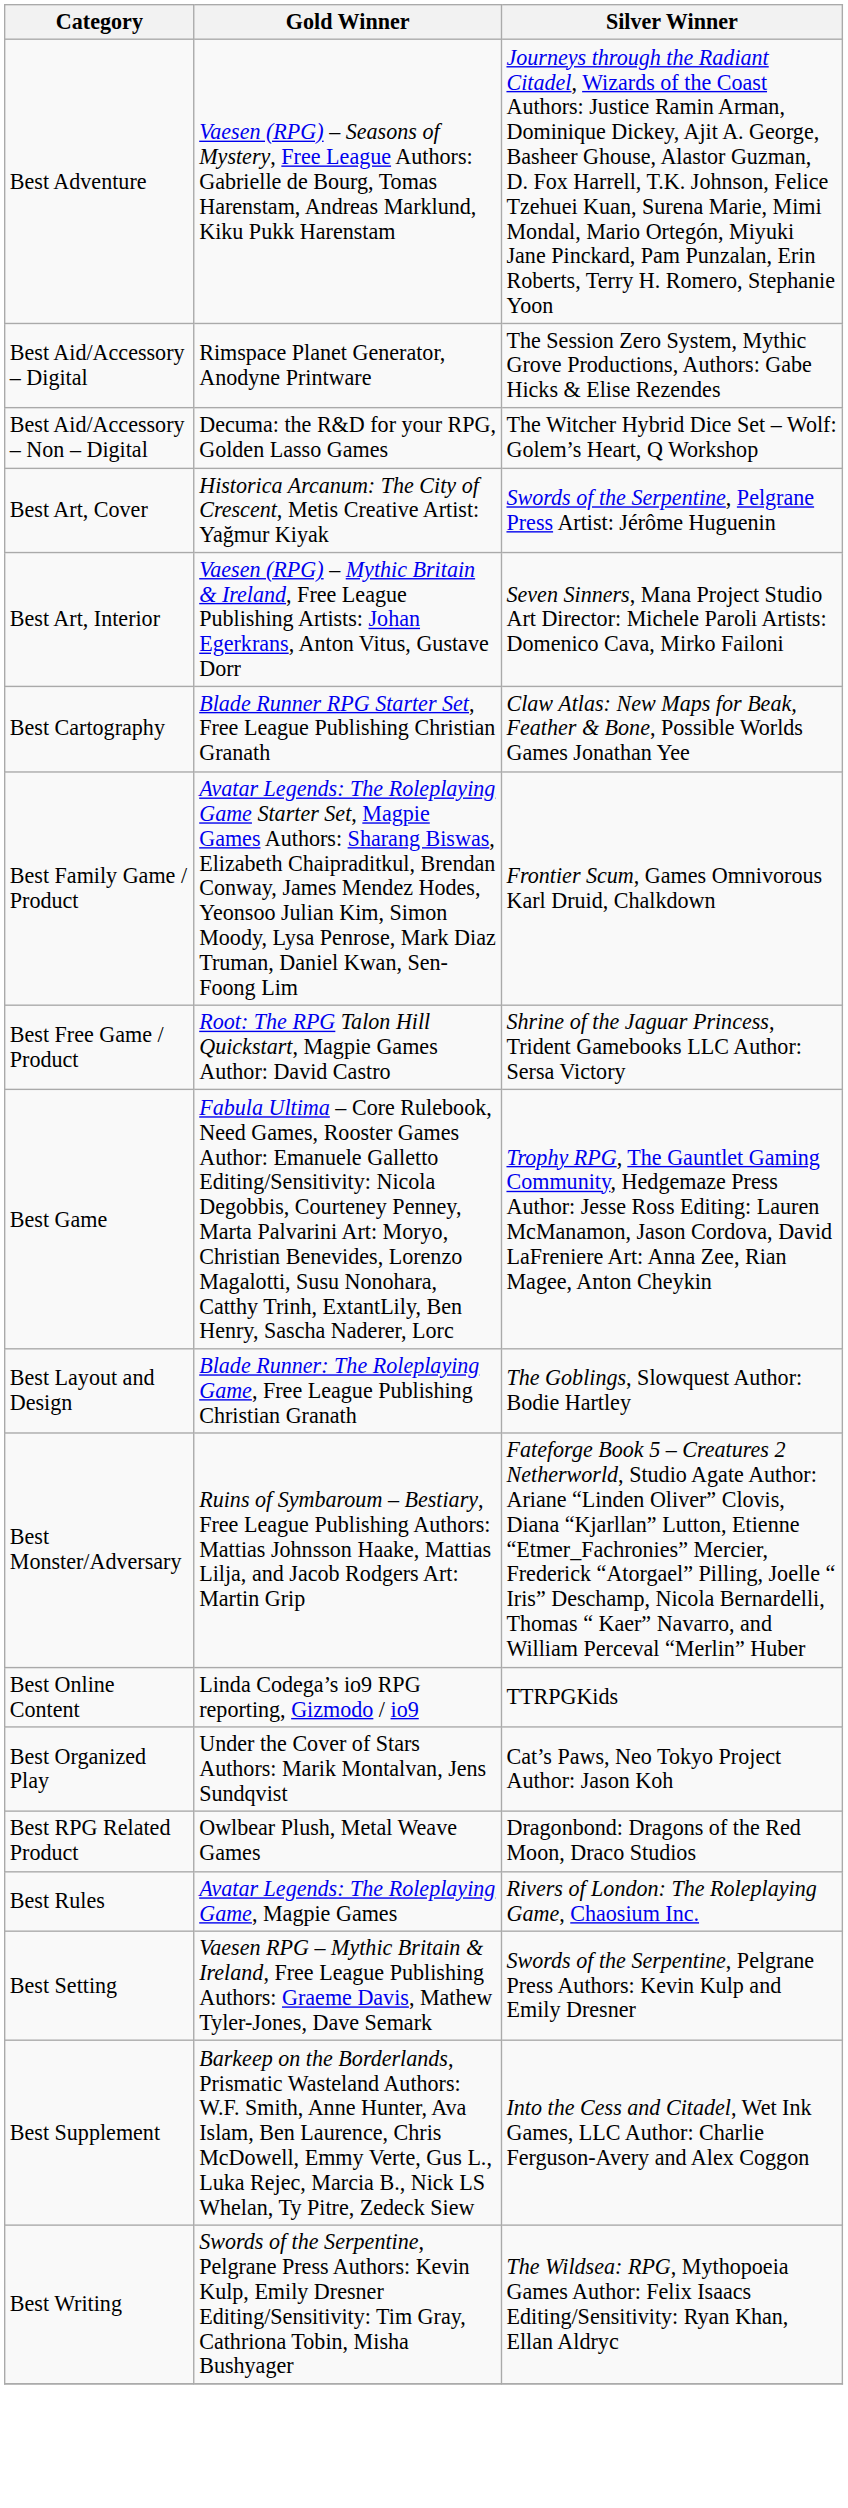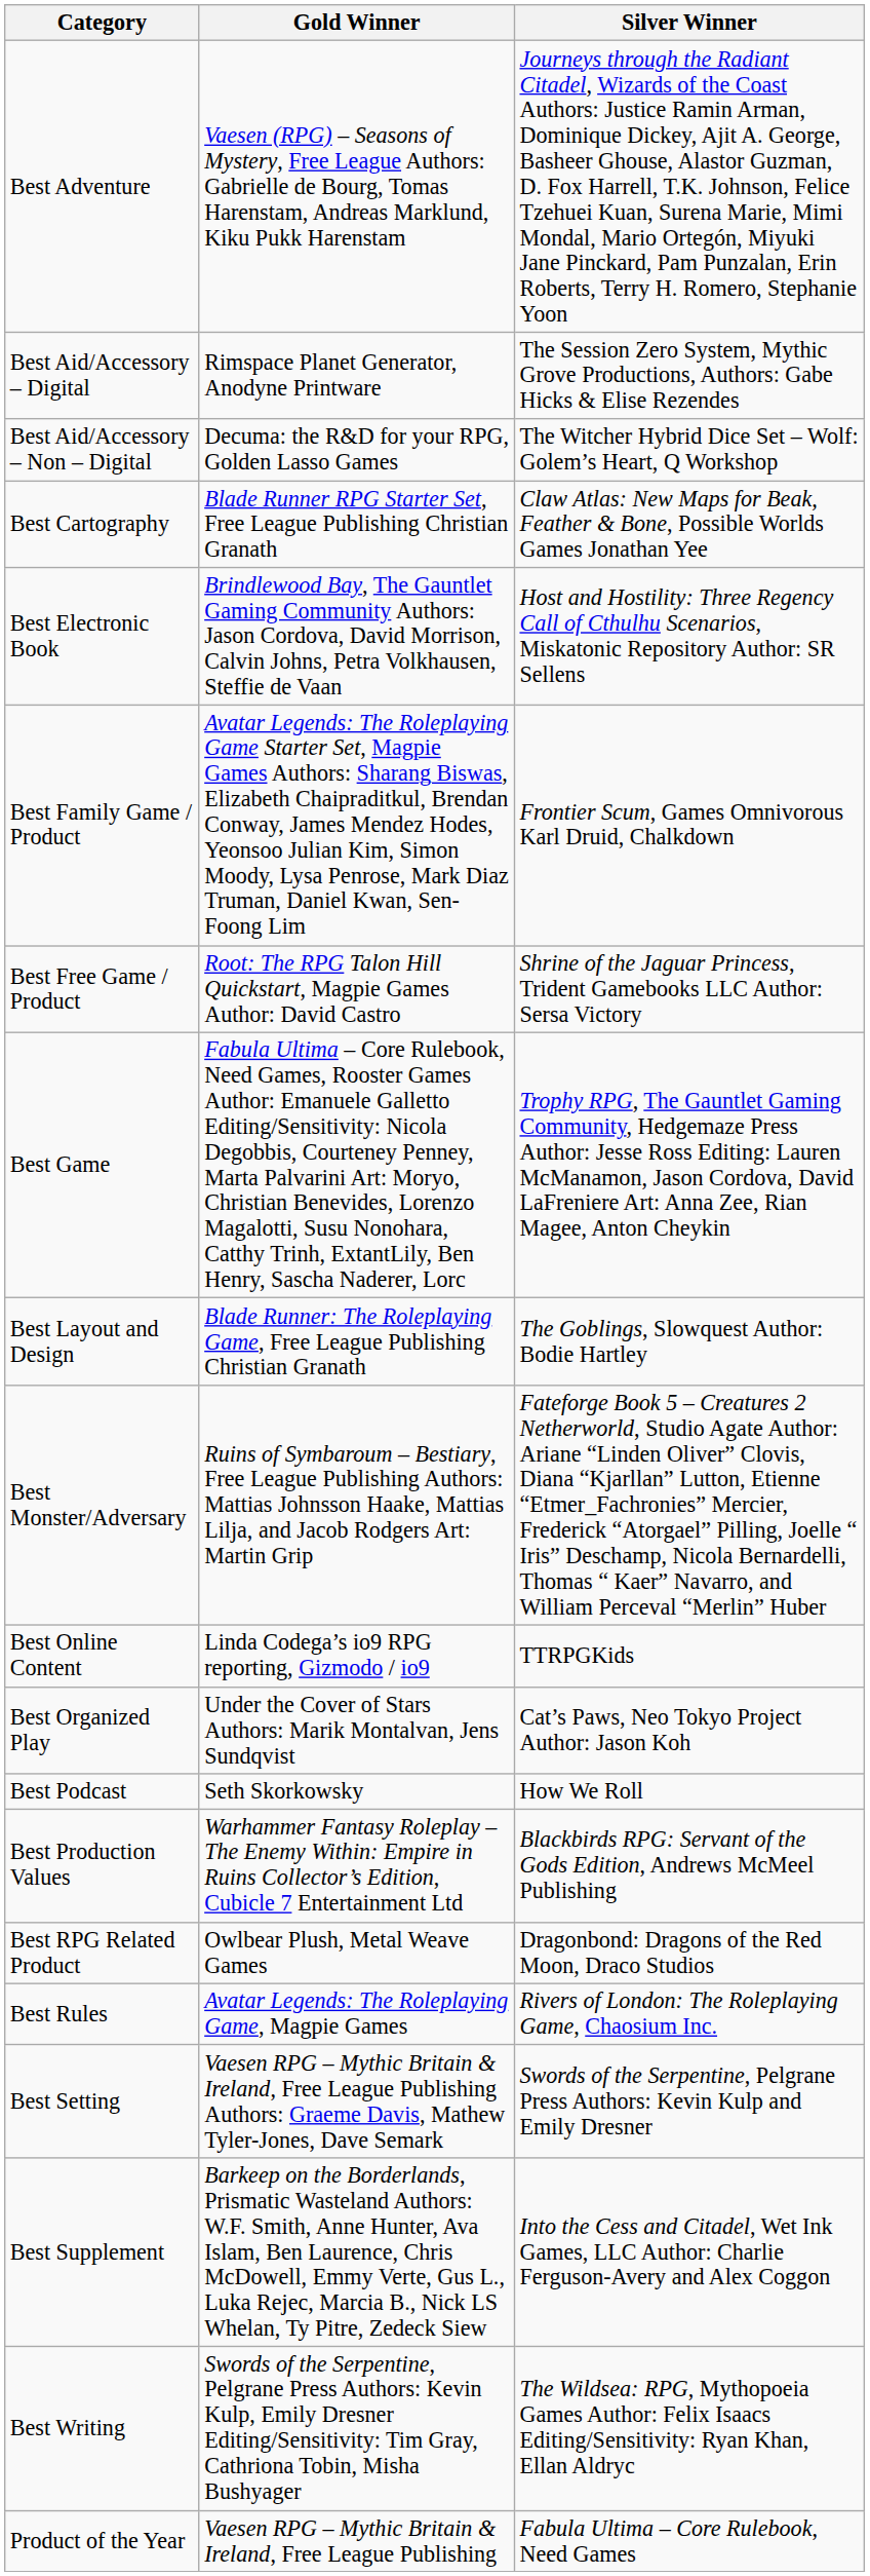- row: Best Art, Cover | Historica Arcanum: The City of Crescent, Metis Creative Artist: Yağmur Kiyak | Swords of the Serpentine, Pelgrane Press Artist: Jérôme Huguenin
- row: Best Art, Interior | Vaesen (RPG) – Mythic Britain & Ireland, Free League Publishing Artists: Johan Egerkrans, Anton Vitus, Gustave Dorr | Seven Sinners, Mana Project Studio Art Director: Michele Paroli Artists: Domenico Cava, Mirko Failoni
+ row: Best Electronic Book | Brindlewood Bay, The Gauntlet Gaming Community Authors: Jason Cordova, David Morrison, Calvin Johns, Petra Volkhausen, Steffie de Vaan | Host and Hostility: Three Regency Call of Cthulhu Scenarios, Miskatonic Repository Author: SR Sellens
+ row: Best Podcast | Seth Skorkowsky | How We Roll
+ row: Best Production Values | Warhammer Fantasy Roleplay – The Enemy Within: Empire in Ruins Collector’s Edition, Cubicle 7 Entertainment Ltd | Blackbirds RPG: Servant of the Gods Edition, Andrews McMeel Publishing
+ row: Product of the Year | Vaesen RPG – Mythic Britain & Ireland, Free League Publishing | Fabula Ultima – Core Rulebook, Need Games
